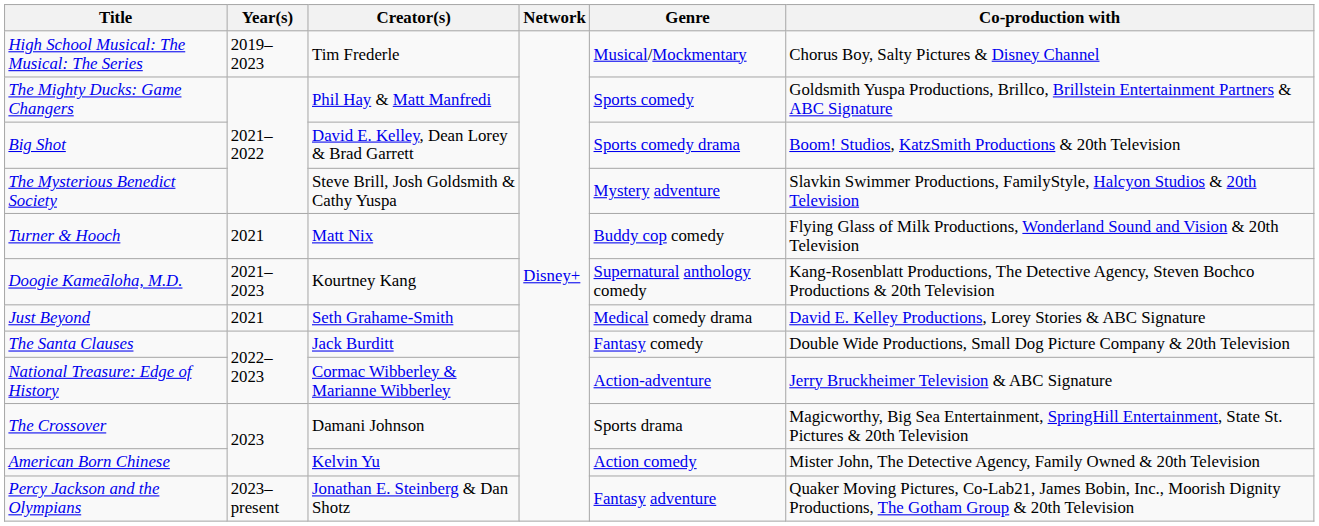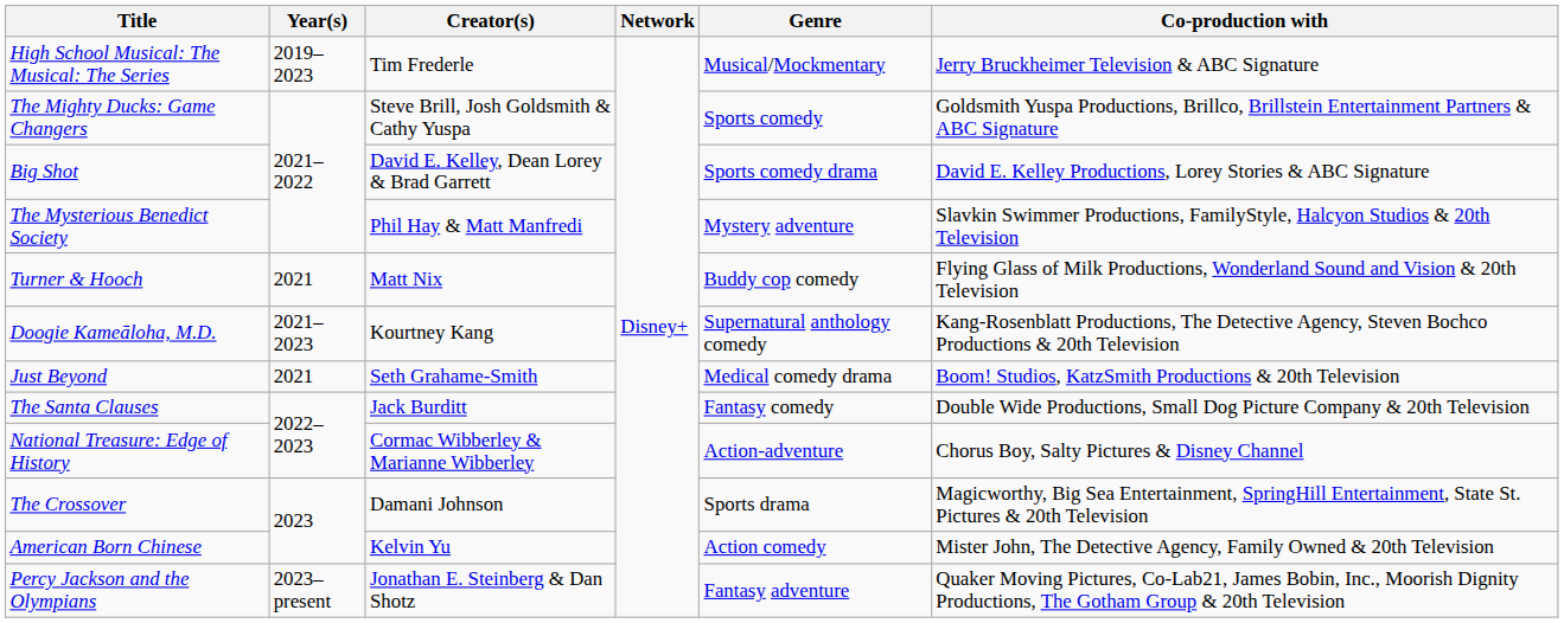High School Musical: The Musical: The Series | Co-production with: Chorus Boy, Salty Pictures & Disney Channel -> Jerry Bruckheimer Television & ABC Signature
The Mighty Ducks: Game Changers | Creator(s): Phil Hay & Matt Manfredi -> Steve Brill, Josh Goldsmith & Cathy Yuspa
Big Shot | Co-production with: Boom! Studios, KatzSmith Productions & 20th Television -> David E. Kelley Productions, Lorey Stories & ABC Signature
The Mysterious Benedict Society | Creator(s): Steve Brill, Josh Goldsmith & Cathy Yuspa -> Phil Hay & Matt Manfredi
Just Beyond | Co-production with: David E. Kelley Productions, Lorey Stories & ABC Signature -> Boom! Studios, KatzSmith Productions & 20th Television
National Treasure: Edge of History | Co-production with: Jerry Bruckheimer Television & ABC Signature -> Chorus Boy, Salty Pictures & Disney Channel
